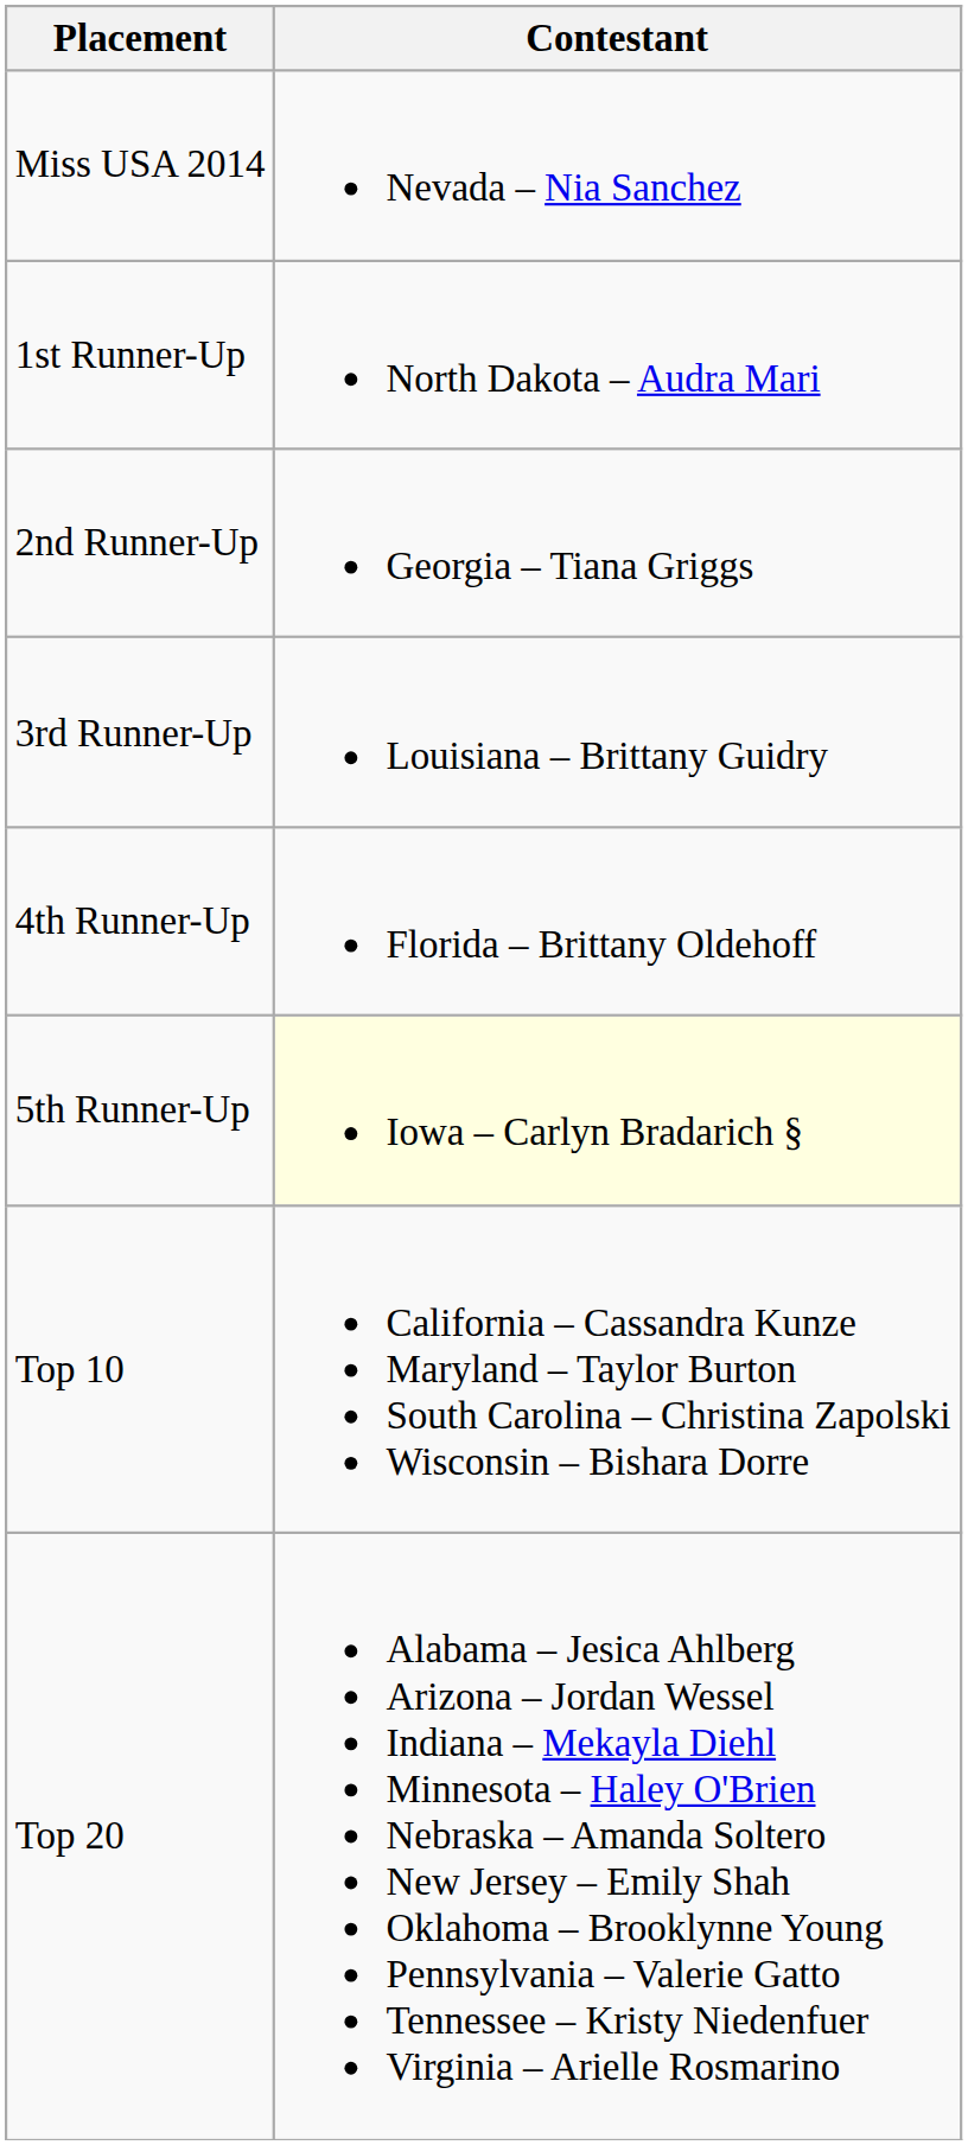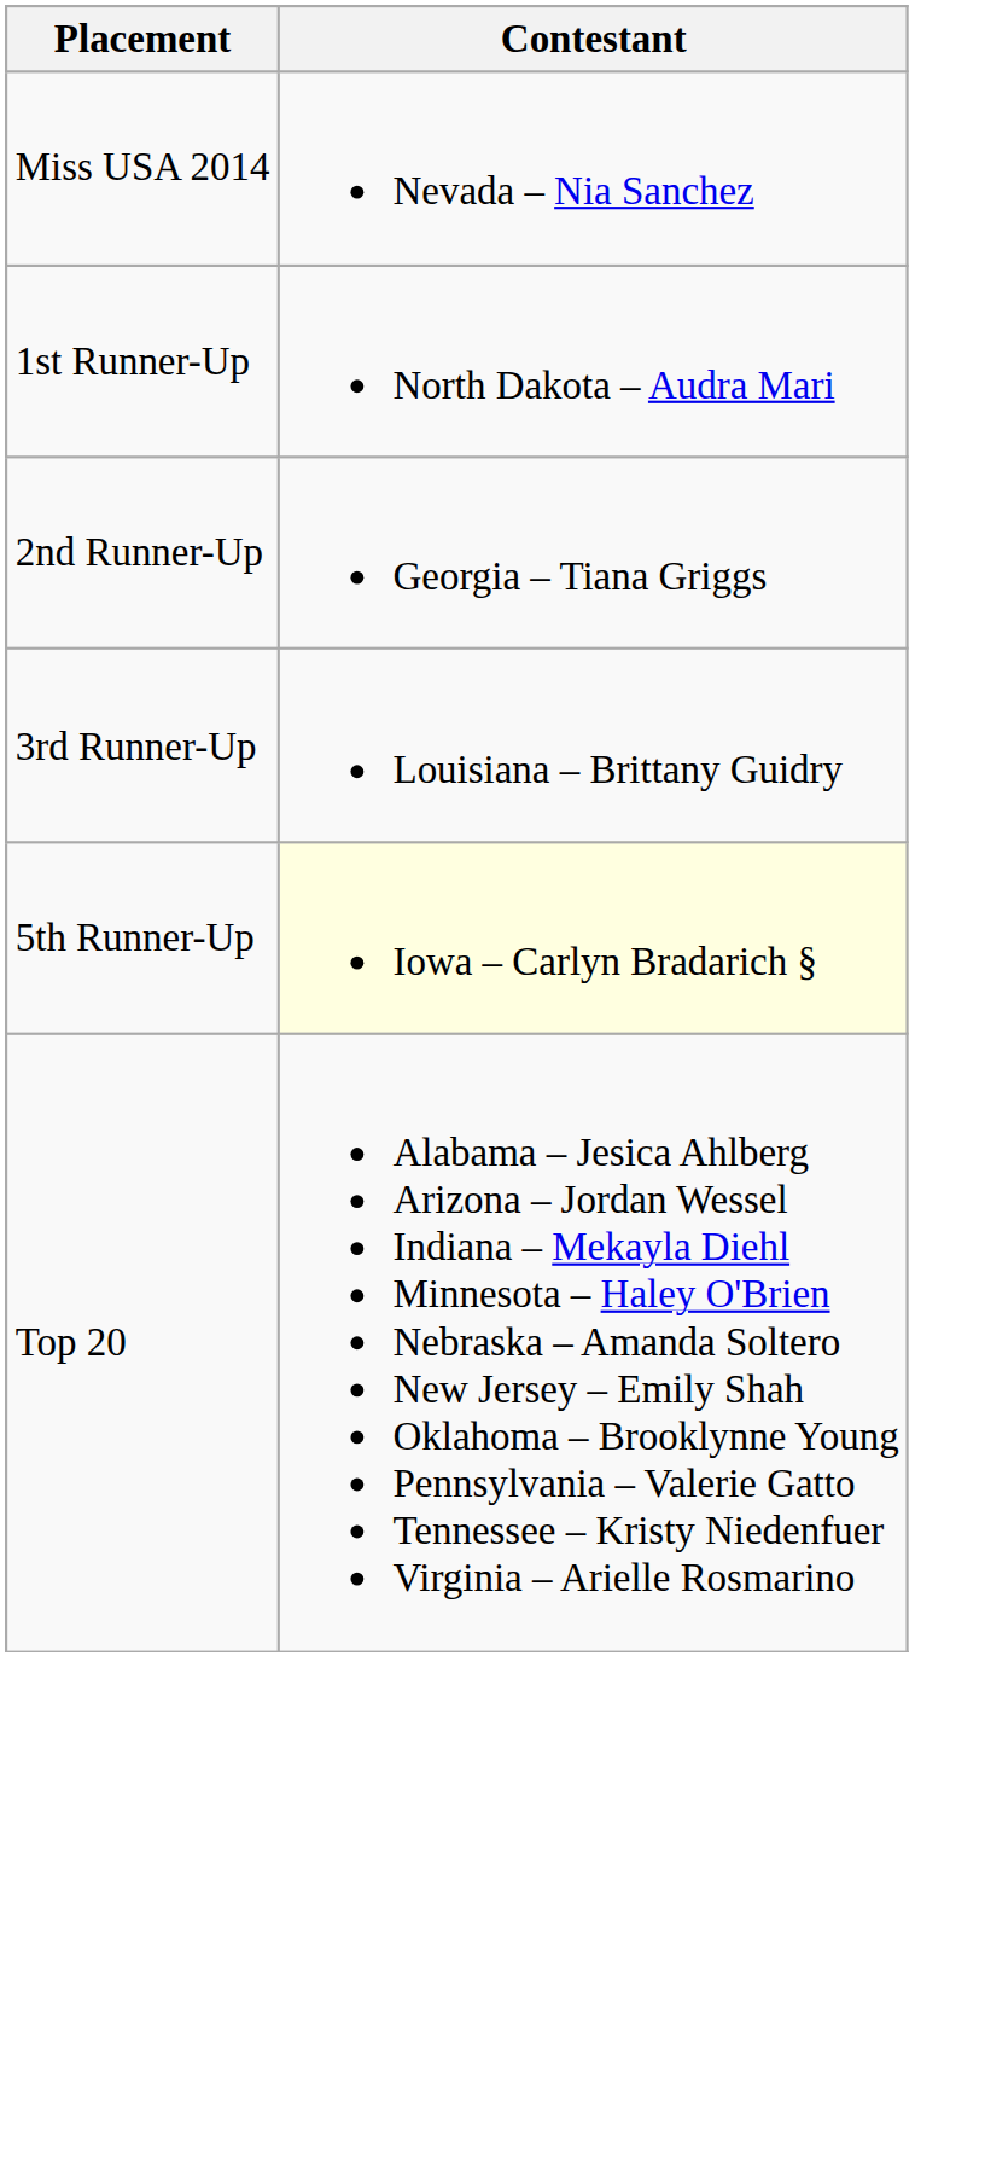- row: 4th Runner-Up | Florida – Brittany Oldehoff
- row: Top 10 | California – Cassandra Kunze Maryland – Taylor Burton South Carolina – Christina Zapolski Wisconsin – Bishara Dorre
